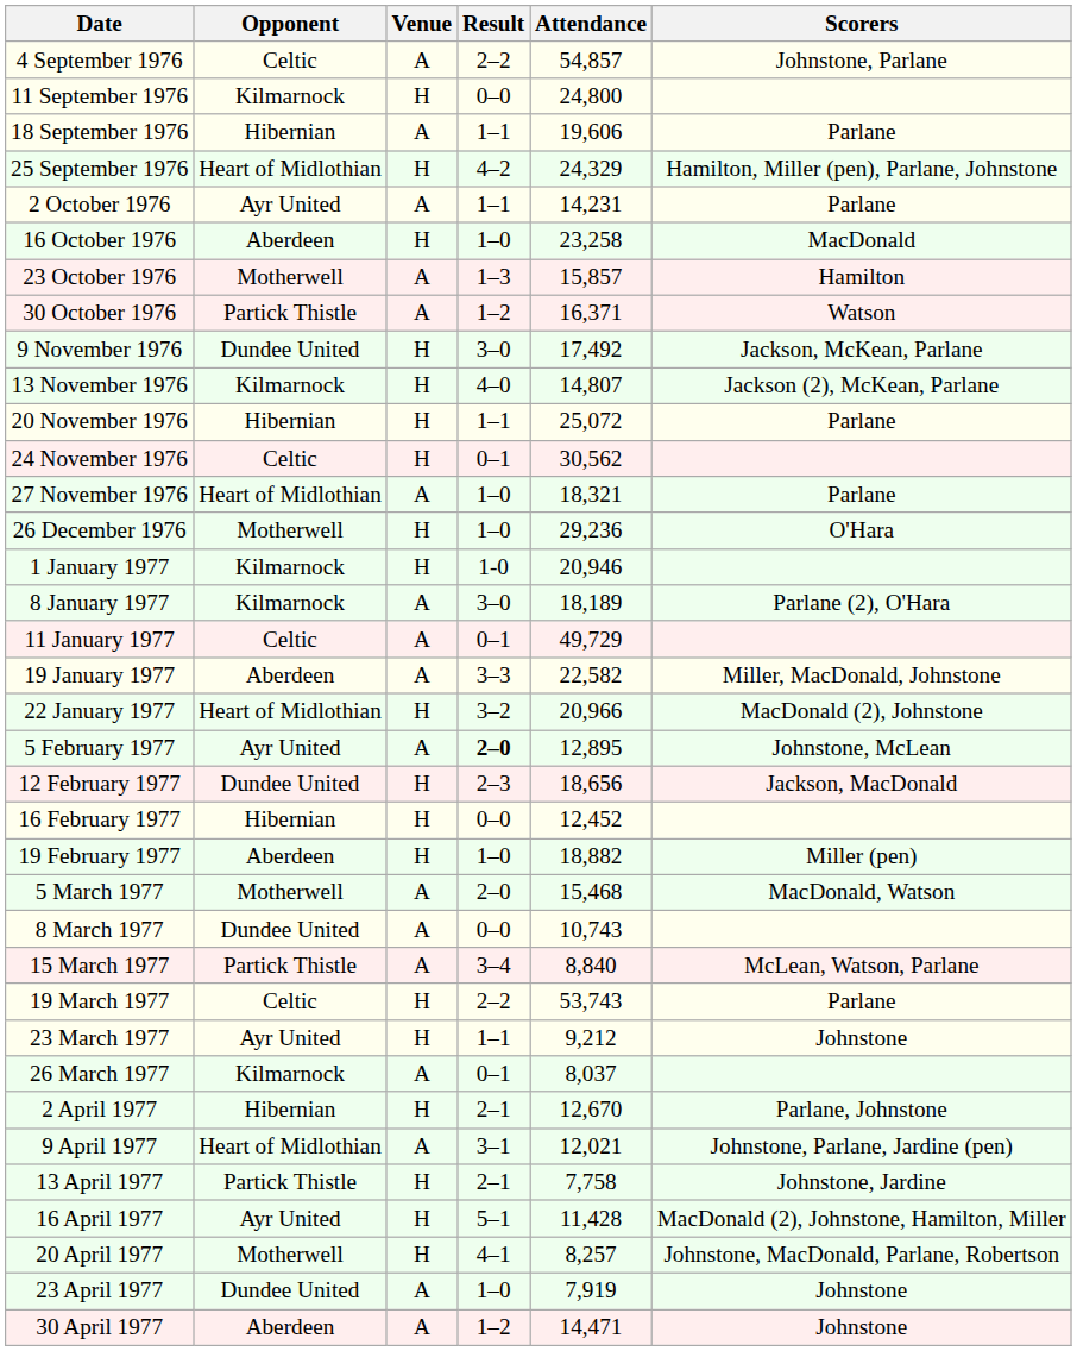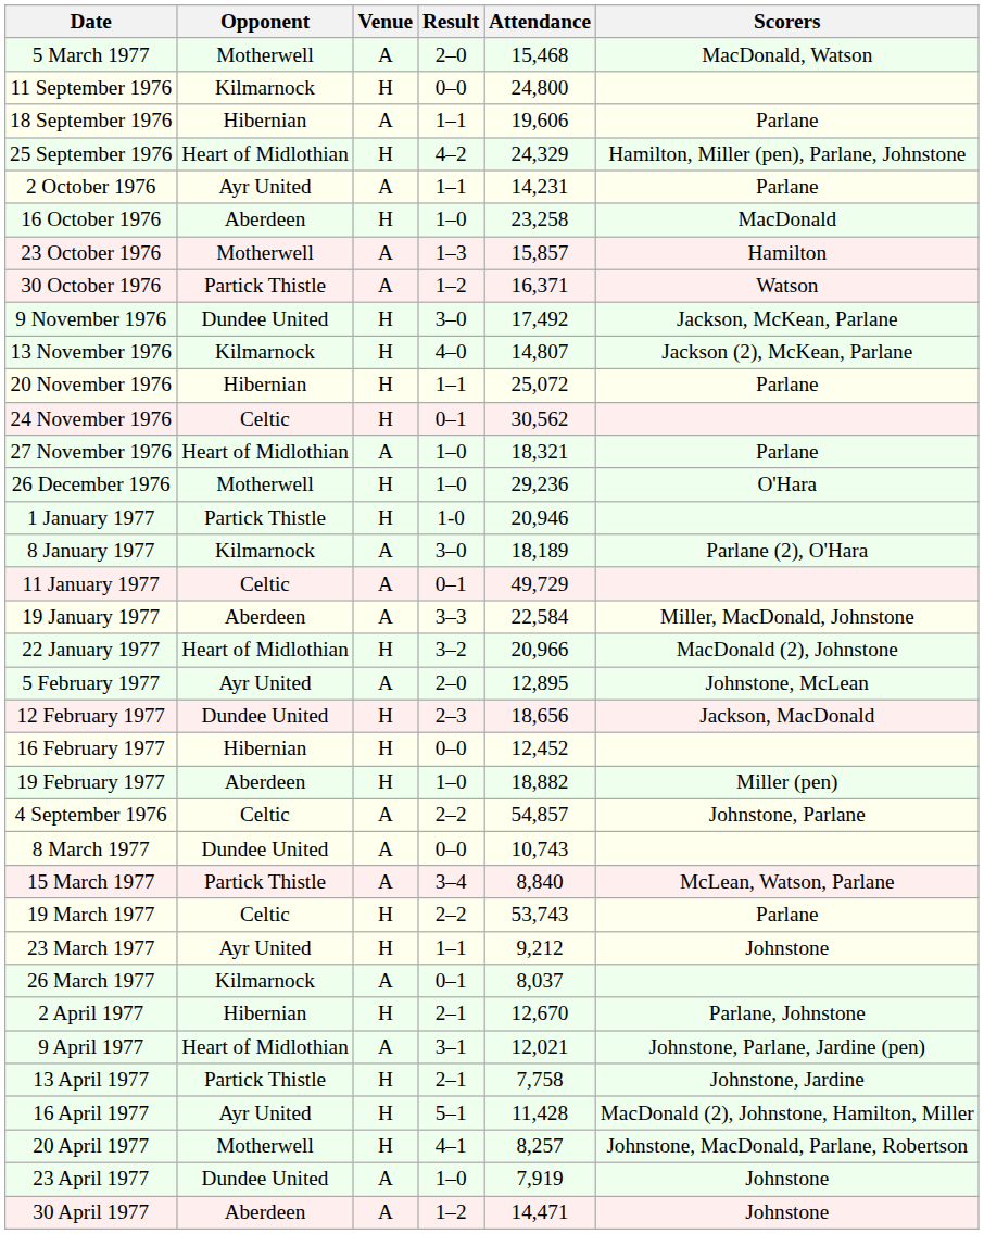rows swapped: 4 September 1976 <-> 5 March 1977
1 January 1977 | Opponent: Kilmarnock -> Partick Thistle
19 January 1977 | Attendance: 22,582 -> 22,584
5 February 1977 | Result: bold -> normal
